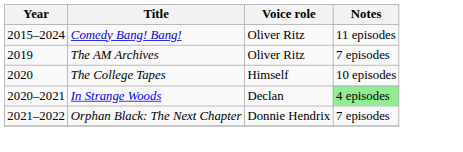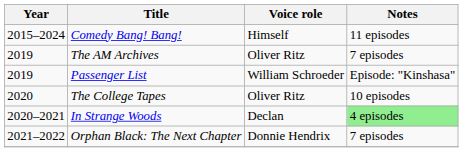Comedy Bang! Bang! | Voice role: Oliver Ritz -> Himself
+ row: 2019 | Passenger List | William Schroeder | Episode: "Kinshasa"
The College Tapes | Voice role: Himself -> Oliver Ritz
